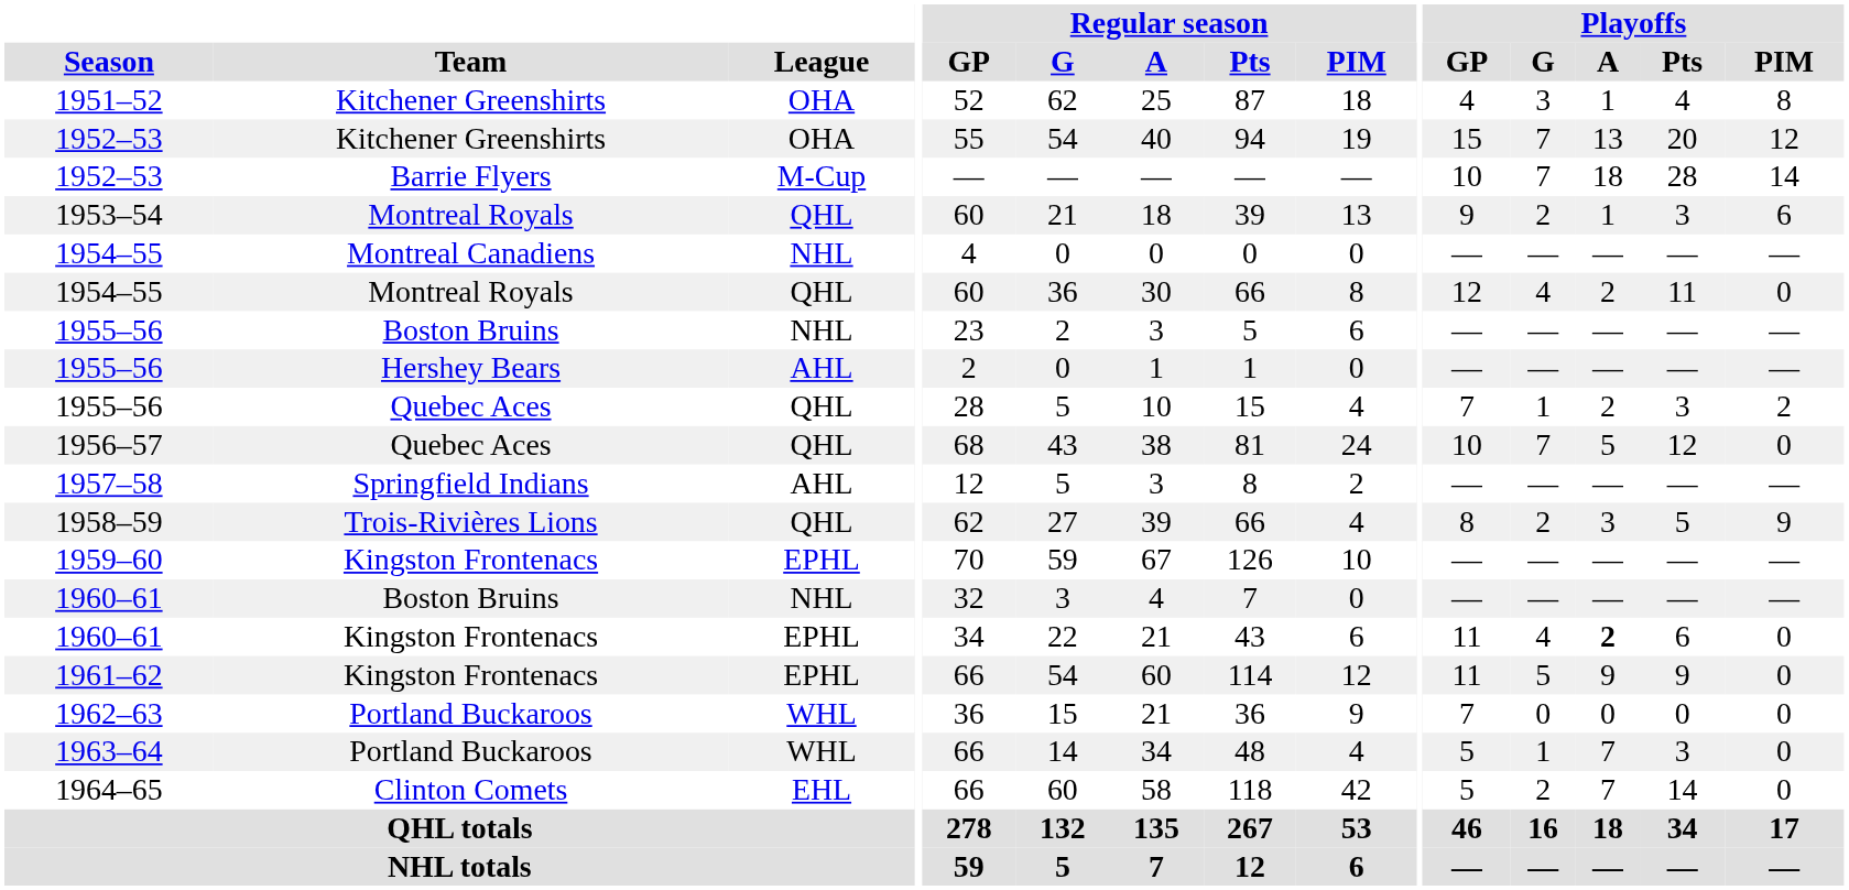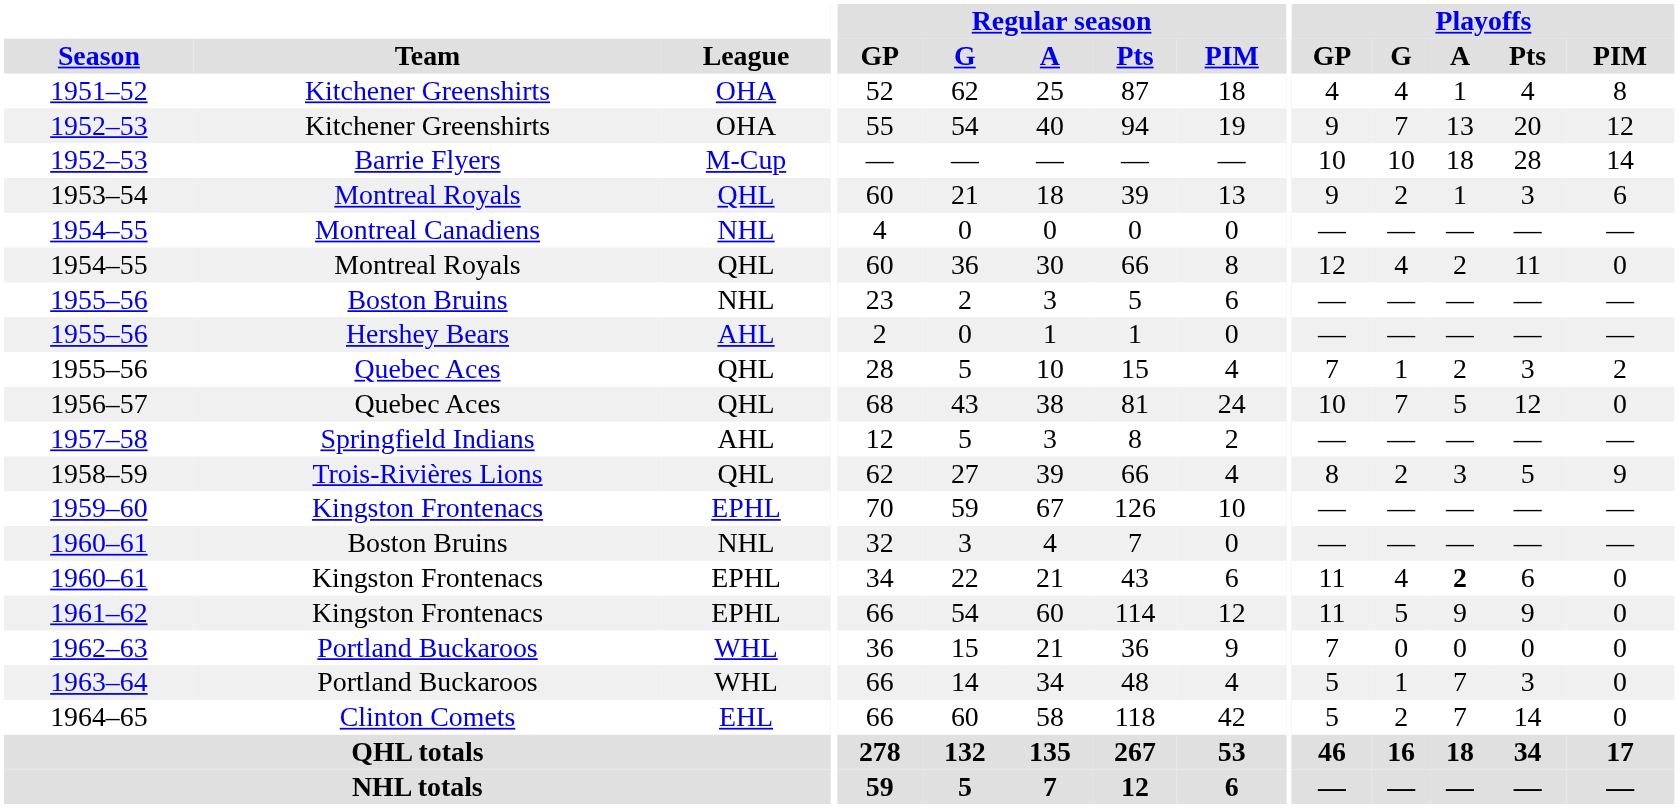1951–52 | Playoffs / G: 3 -> 4
1952–53 / Kitchener Greenshirts | Playoffs / GP: 15 -> 9
1952–53 / Barrie Flyers | Playoffs / G: 7 -> 10
